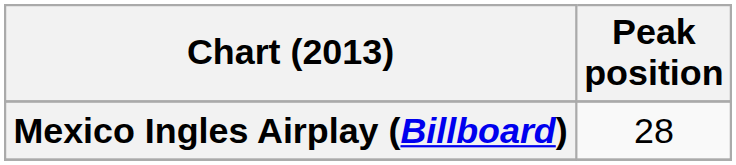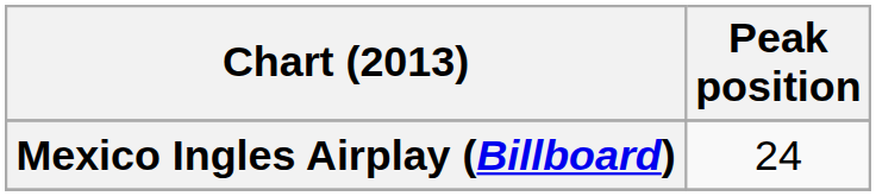Mexico Ingles Airplay (Billboard) | Peak position: 28 -> 24
